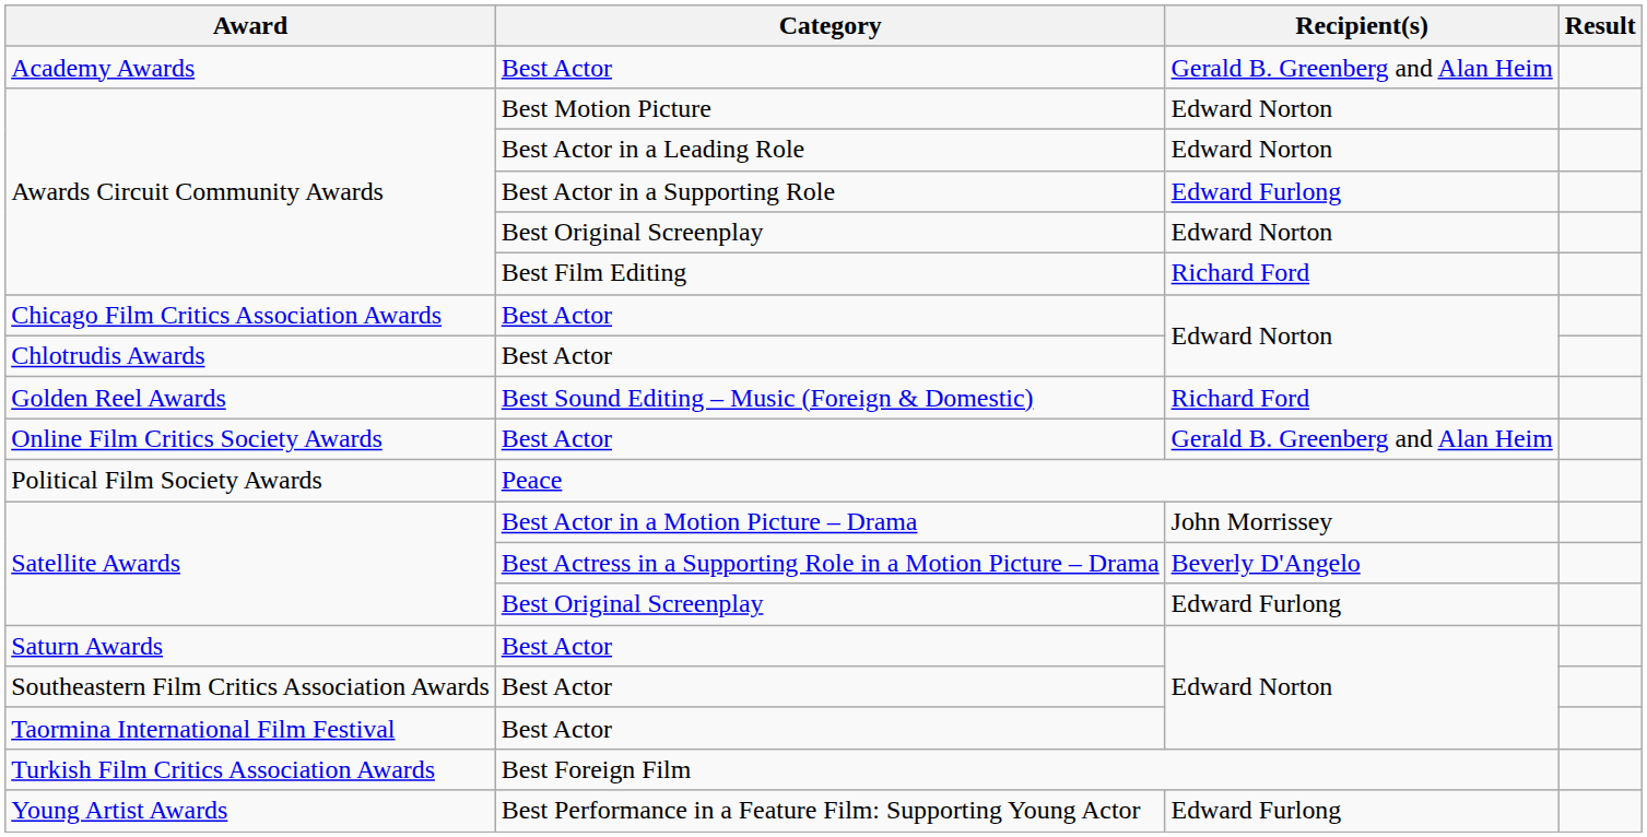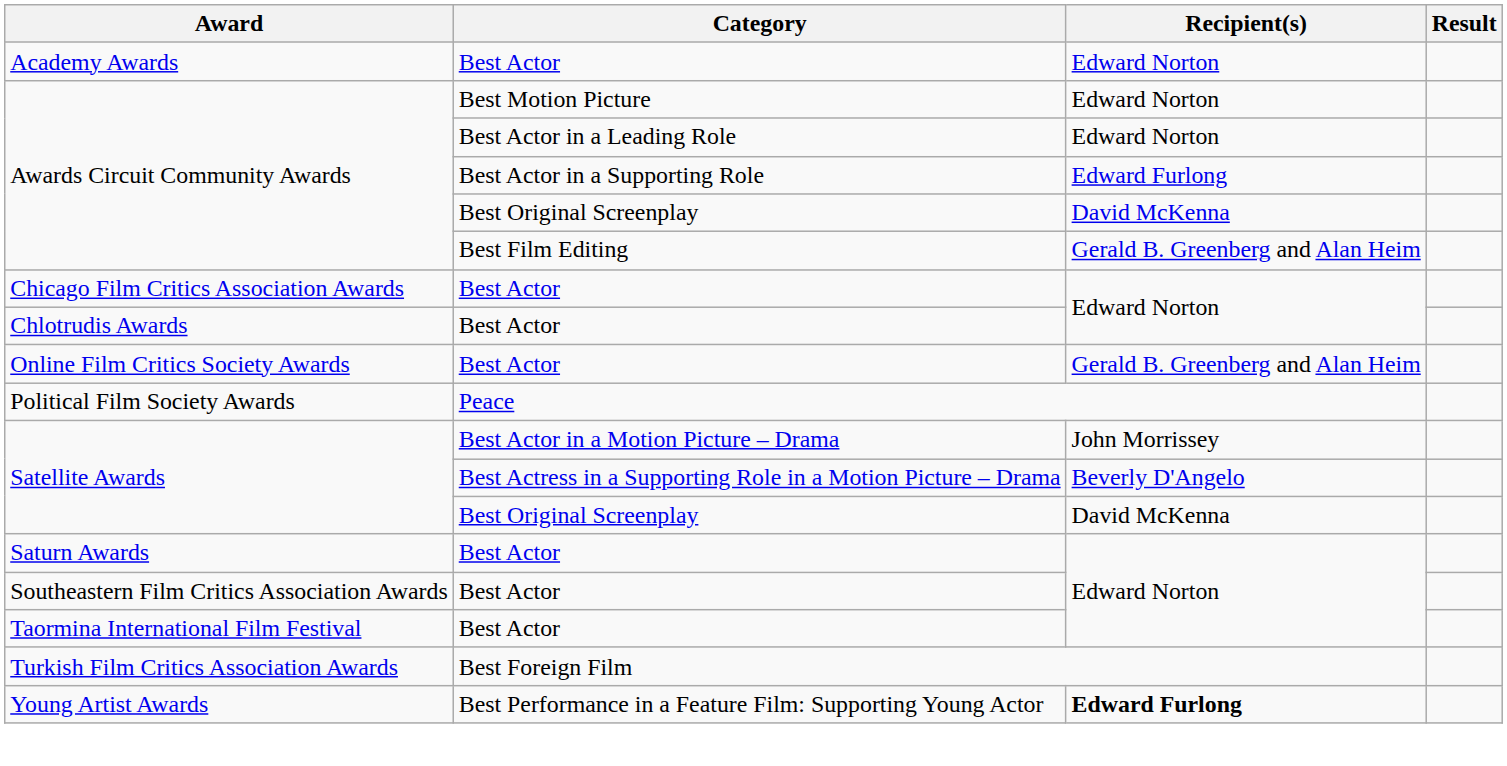Academy Awards | Recipient(s): Gerald B. Greenberg and Alan Heim -> Edward Norton
Awards Circuit Community Awards / Best Original Screenplay | Recipient(s): Edward Norton -> David McKenna
Awards Circuit Community Awards / Best Film Editing | Recipient(s): Richard Ford -> Gerald B. Greenberg and Alan Heim
- row: Golden Reel Awards | Best Sound Editing – Music (Foreign & Domestic) | Richard Ford
Satellite Awards / Best Original Screenplay | Recipient(s): Edward Furlong -> David McKenna
Young Artist Awards | Recipient(s): normal -> bold
